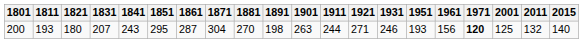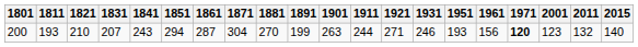200 | 1821: 180 -> 210
200 | 1851: 295 -> 294
200 | 1891: 198 -> 199
200 | 2001: 125 -> 123
